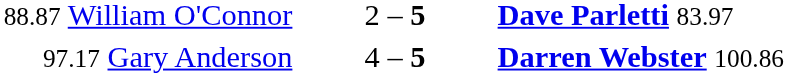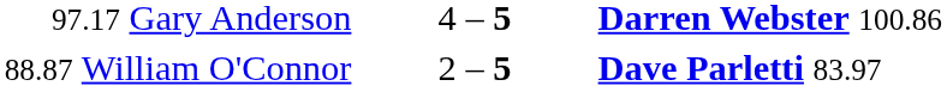rows swapped: 97.17 Gary Anderson <-> 88.87 William O'Connor
